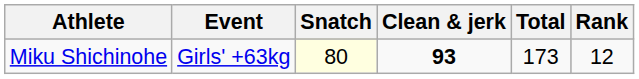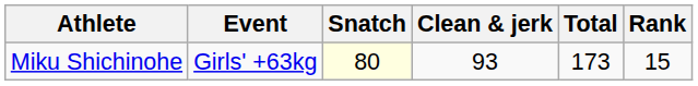Miku Shichinohe | Clean & jerk: bold -> normal
Miku Shichinohe | Rank: 12 -> 15
